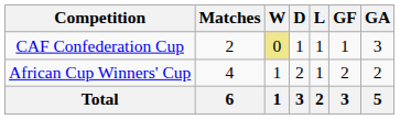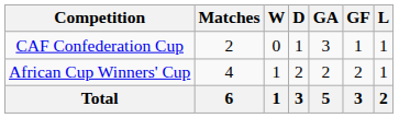columns swapped: L <-> GA
CAF Confederation Cup | W: khaki background -> no background
